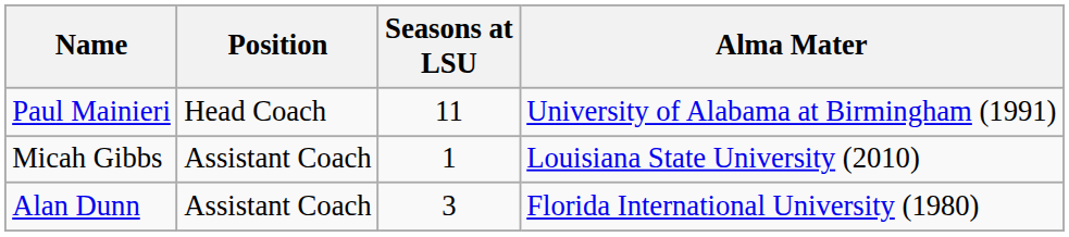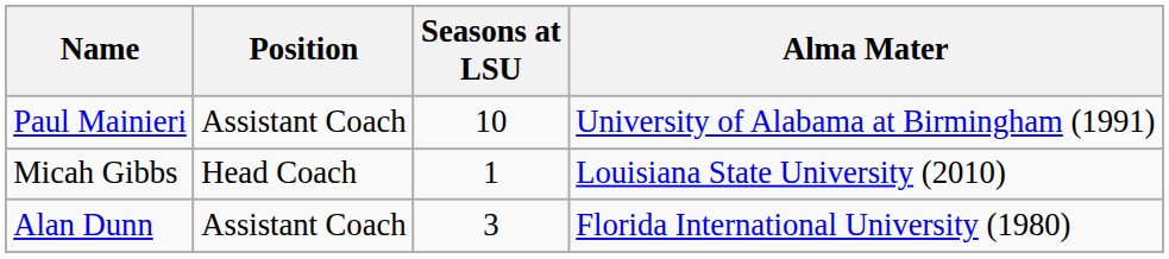Paul Mainieri | Position: Head Coach -> Assistant Coach
Paul Mainieri | Seasons at LSU: 11 -> 10
Micah Gibbs | Position: Assistant Coach -> Head Coach
